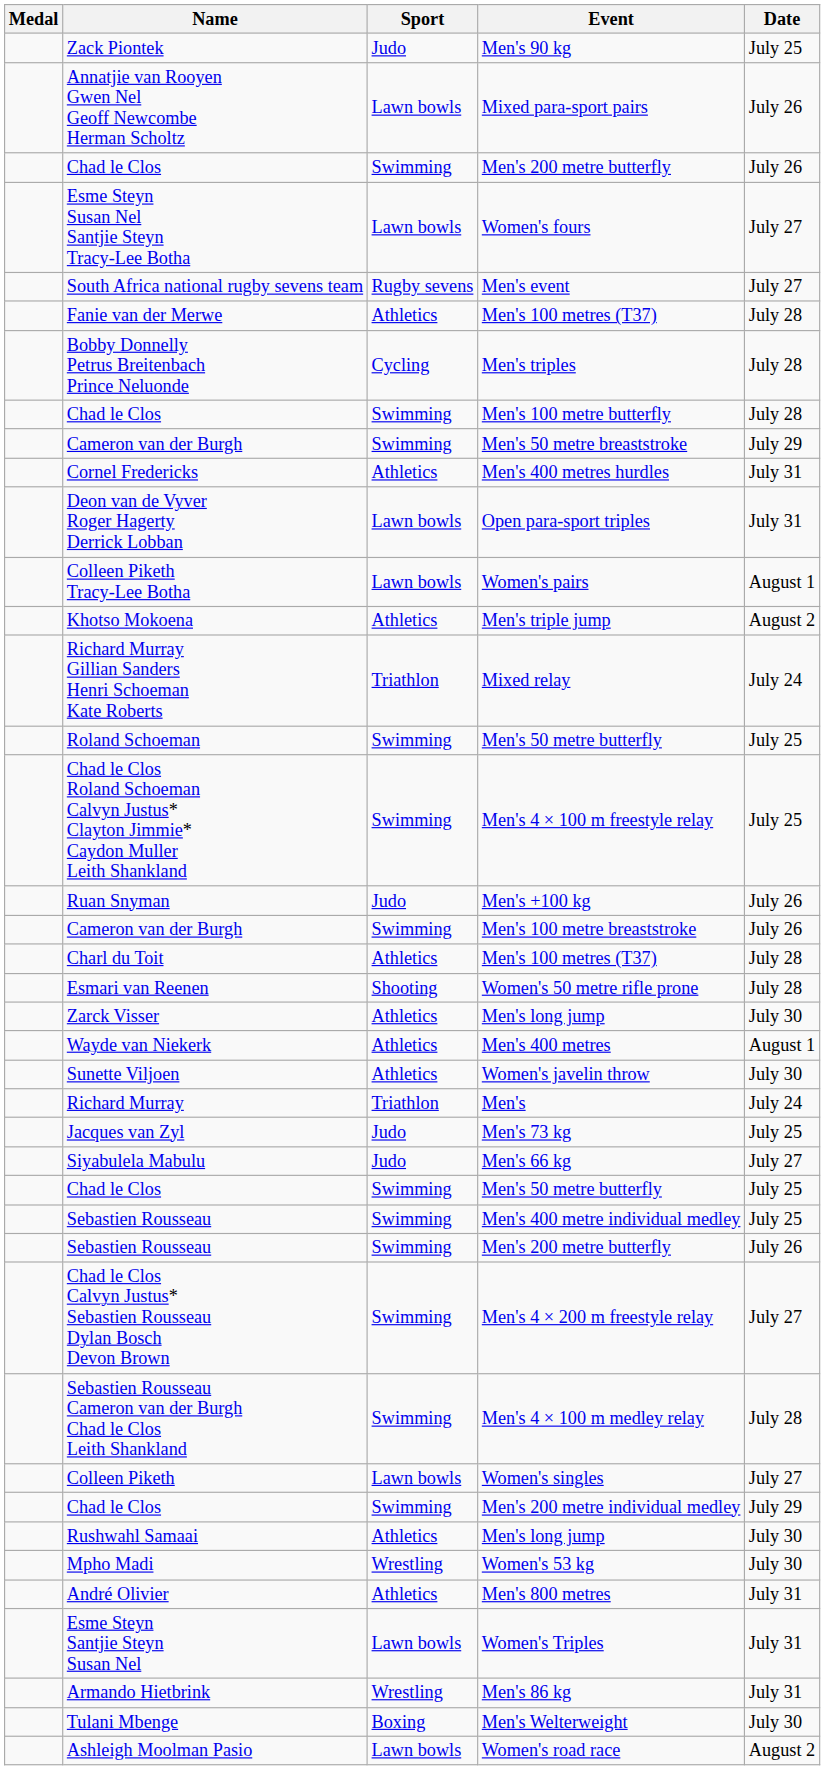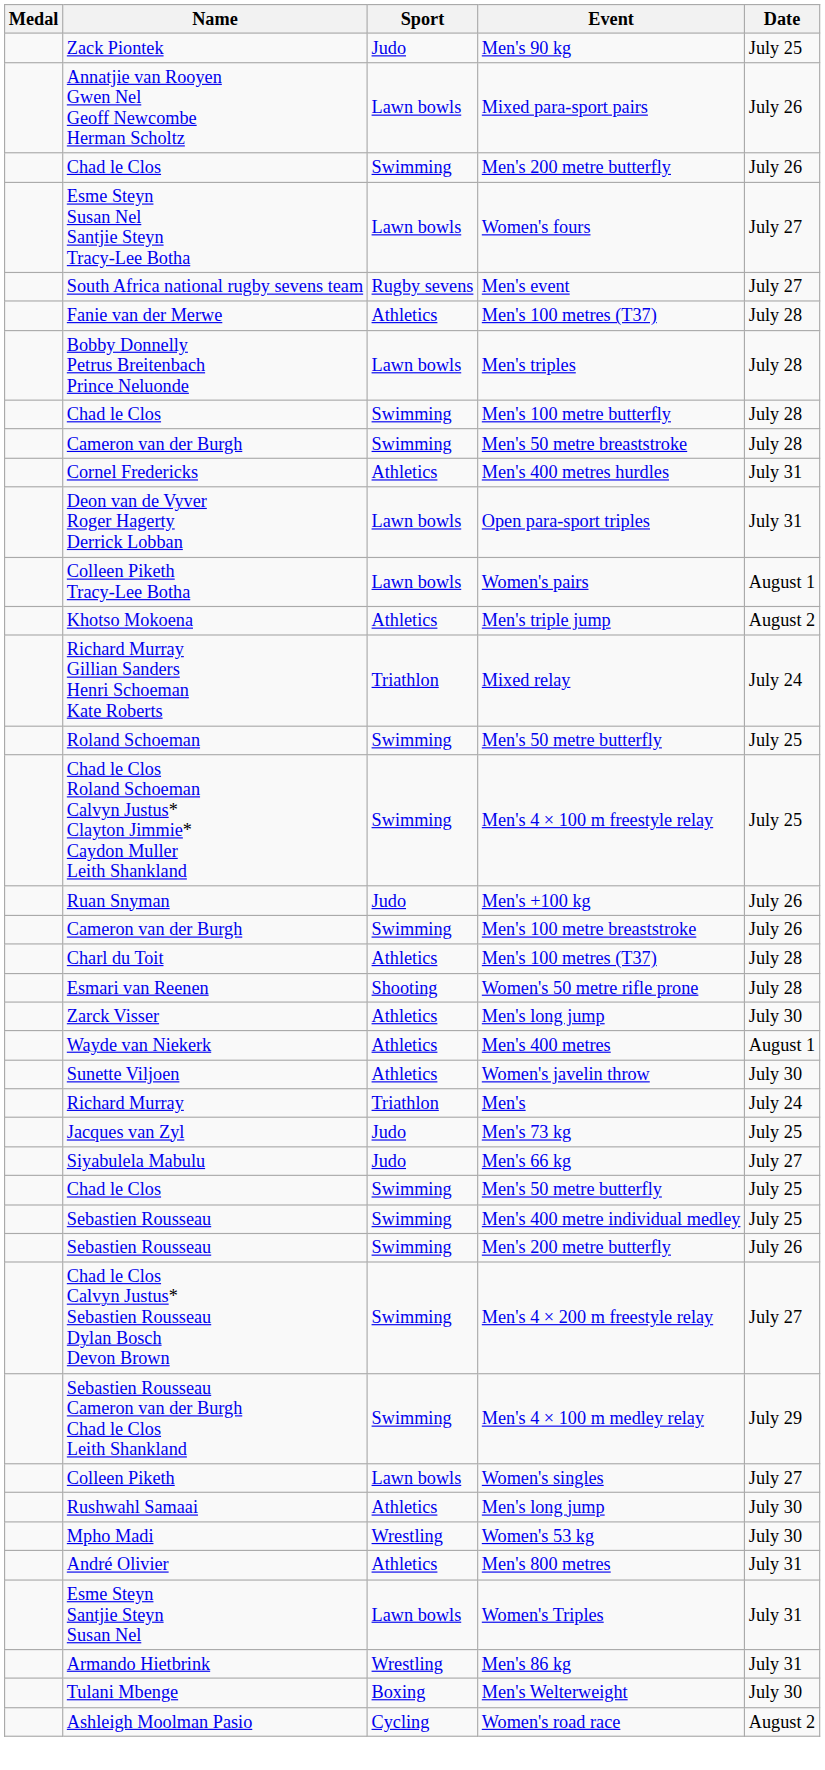Men's triples | Sport: Cycling -> Lawn bowls
Men's 50 metre breaststroke | Date: July 29 -> July 28
Men's 4 × 100 m medley relay | Date: July 28 -> July 29
- row: Chad le Clos | Swimming | Men's 200 metre individual medley | July 29
Women's road race | Sport: Lawn bowls -> Cycling
